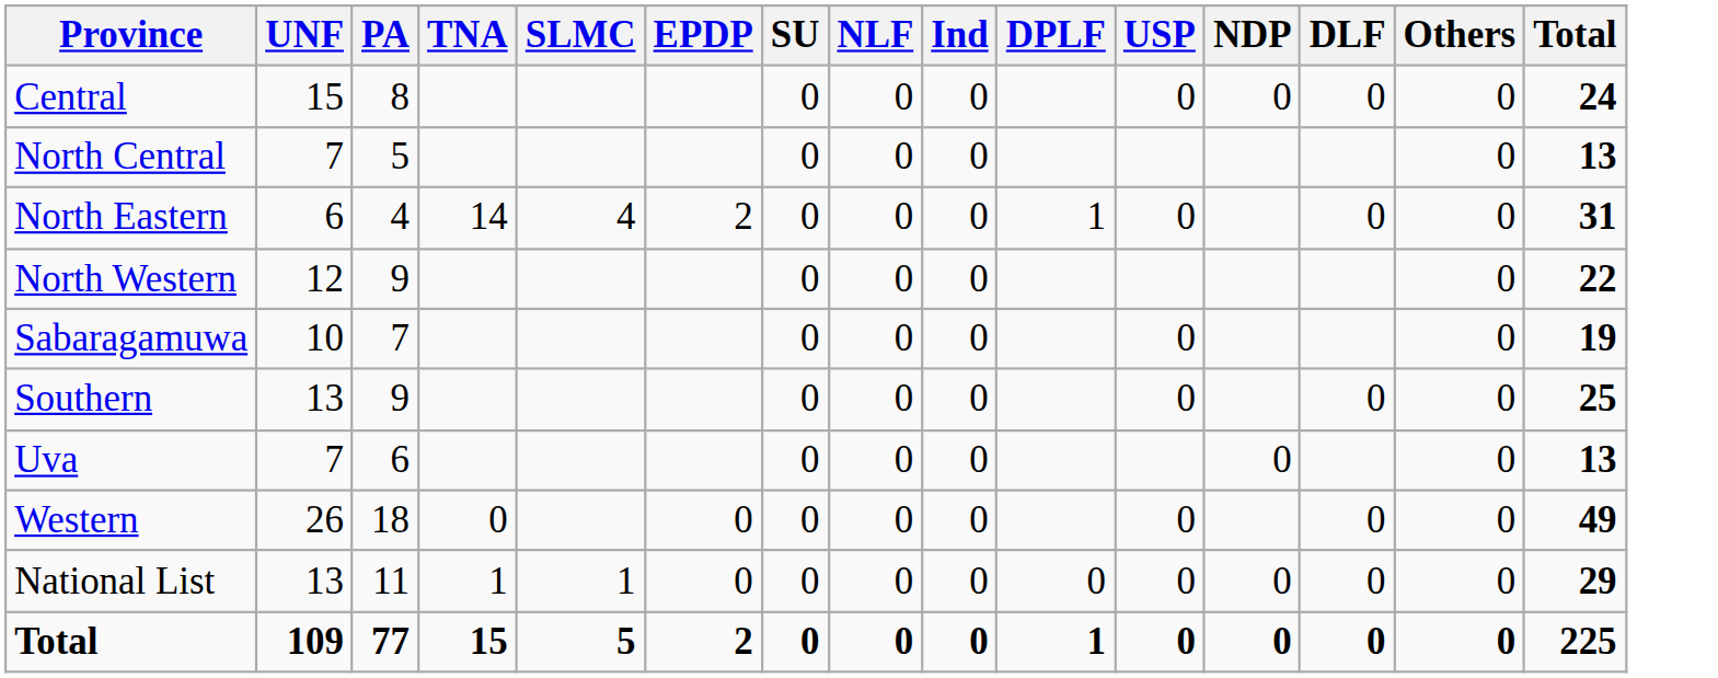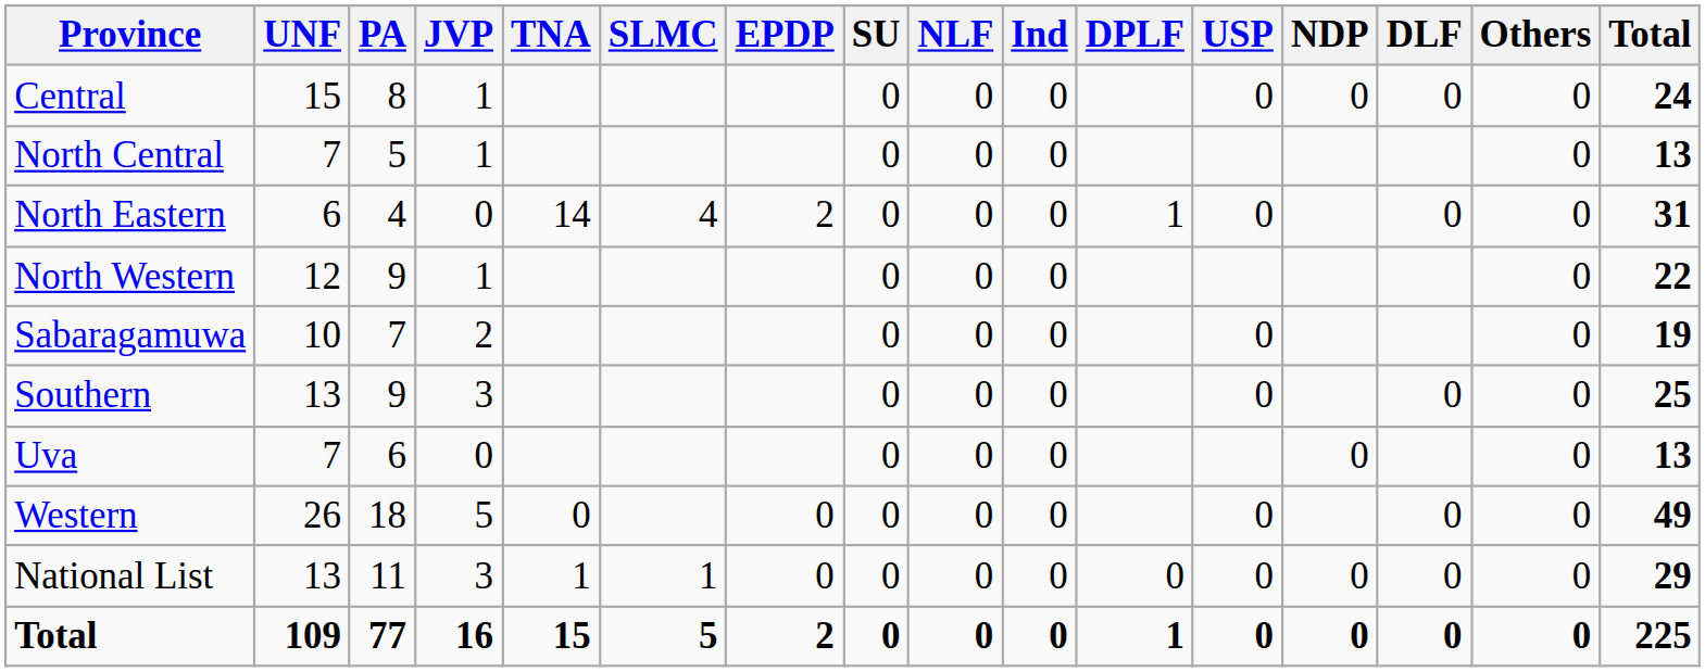+ column: JVP | 1 | 1 | 0 | 1 | 2 | 3 | 0 | 5 | 3 | 16
